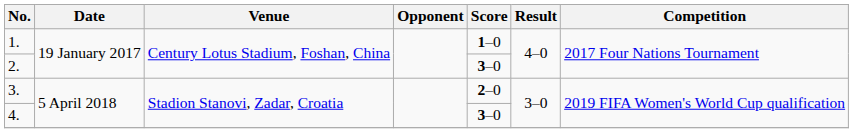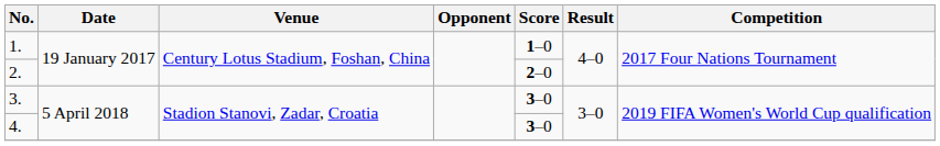2. | Score: 3–0 -> 2–0
3. | Score: 2–0 -> 3–0
